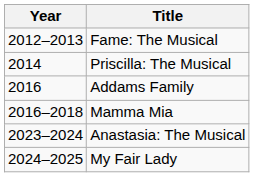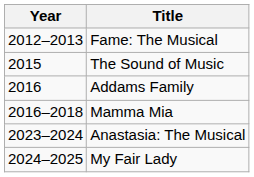- row: 2014 | Priscilla: The Musical
+ row: 2015 | The Sound of Music
